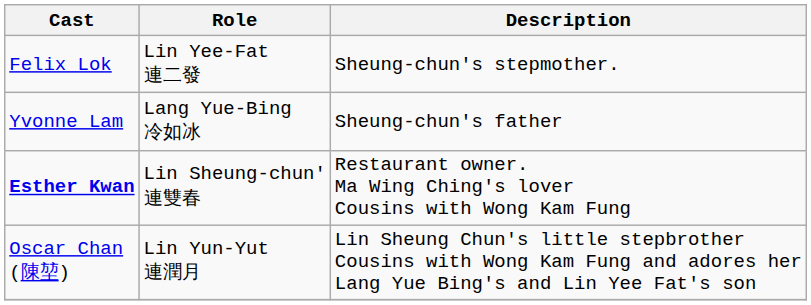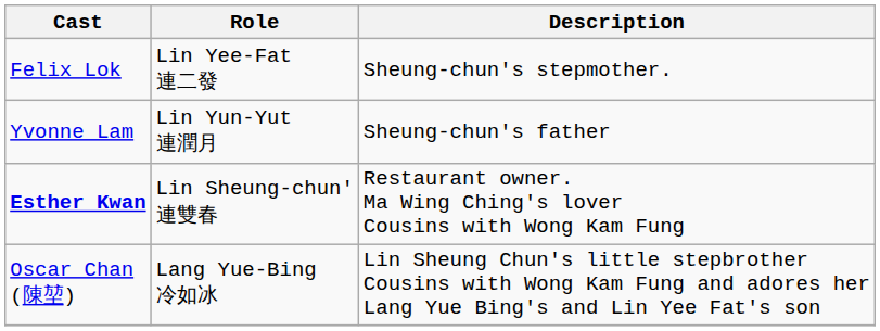Yvonne Lam | Role: Lang Yue-Bing 冷如冰 -> Lin Yun-Yut 連潤月
Oscar Chan (陳堃) | Role: Lin Yun-Yut 連潤月 -> Lang Yue-Bing 冷如冰
